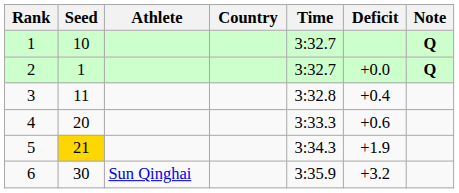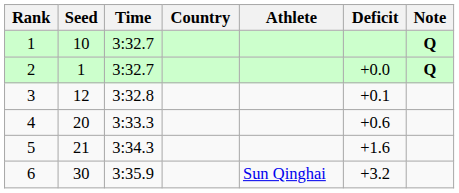columns swapped: Athlete <-> Time
3 | Seed: 11 -> 12
3 | Deficit: +0.4 -> +0.1
5 | Seed: gold background -> no background
5 | Deficit: +1.9 -> +1.6
